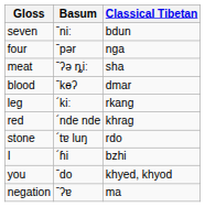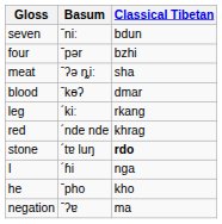four | Classical Tibetan: nga -> bzhi
stone | Classical Tibetan: normal -> bold
I | Classical Tibetan: bzhi -> nga
- row: you | ˉdo | khyed, khyod
+ row: he | ˉpho | kho
